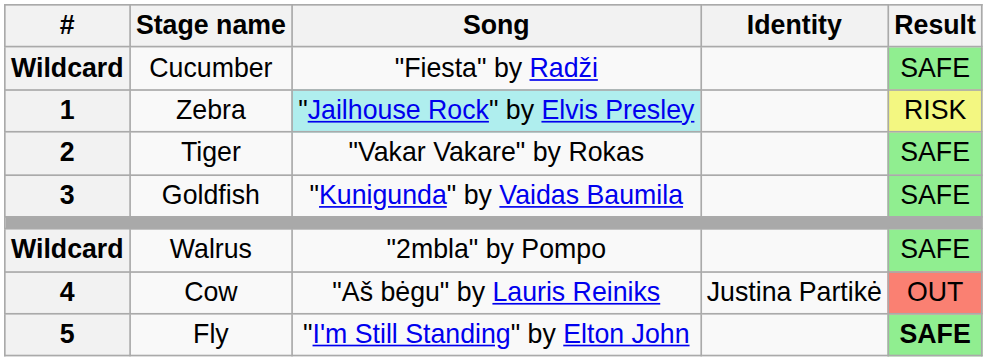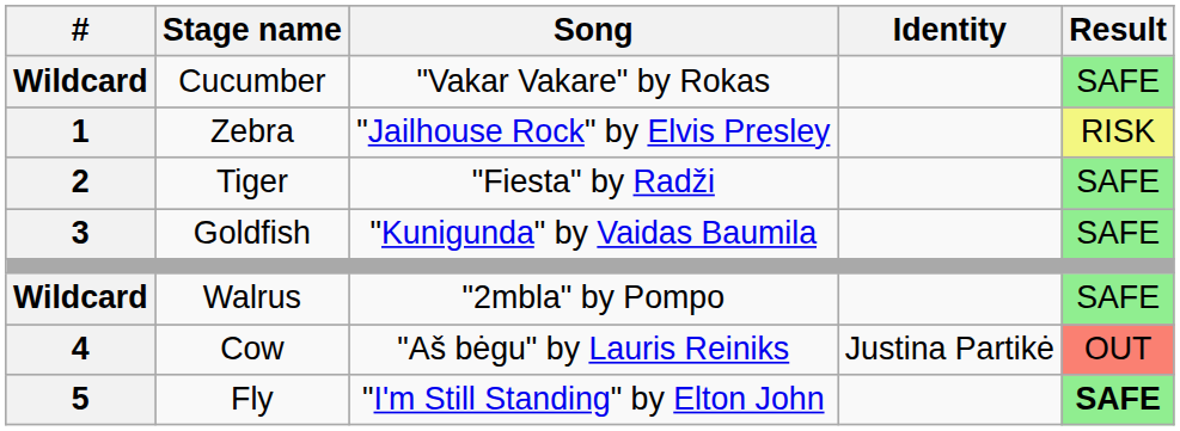Cucumber | Song: "Fiesta" by Radži -> "Vakar Vakare" by Rokas
Zebra | Song: paleturquoise background -> no background
Tiger | Song: "Vakar Vakare" by Rokas -> "Fiesta" by Radži
